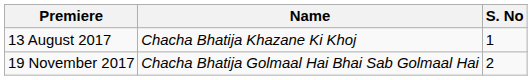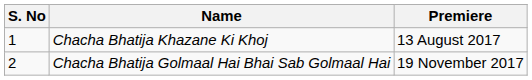columns swapped: S. No <-> Premiere
